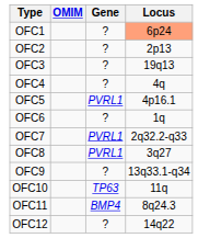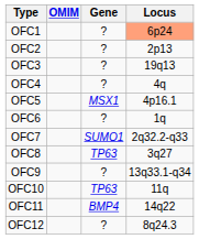OFC5 | Gene: PVRL1 -> MSX1
OFC7 | Gene: PVRL1 -> SUMO1
OFC8 | Gene: PVRL1 -> TP63
OFC11 | Locus: 8q24.3 -> 14q22
OFC12 | Locus: 14q22 -> 8q24.3
